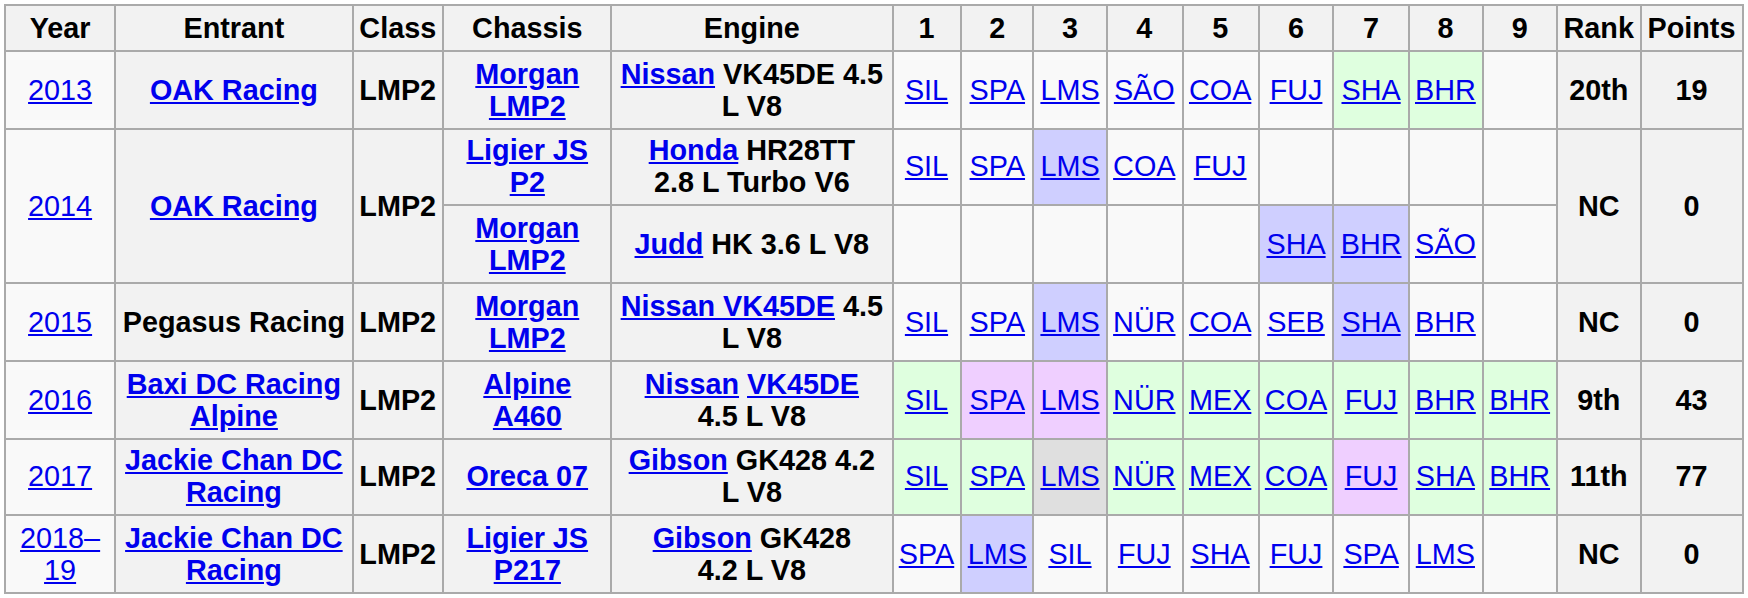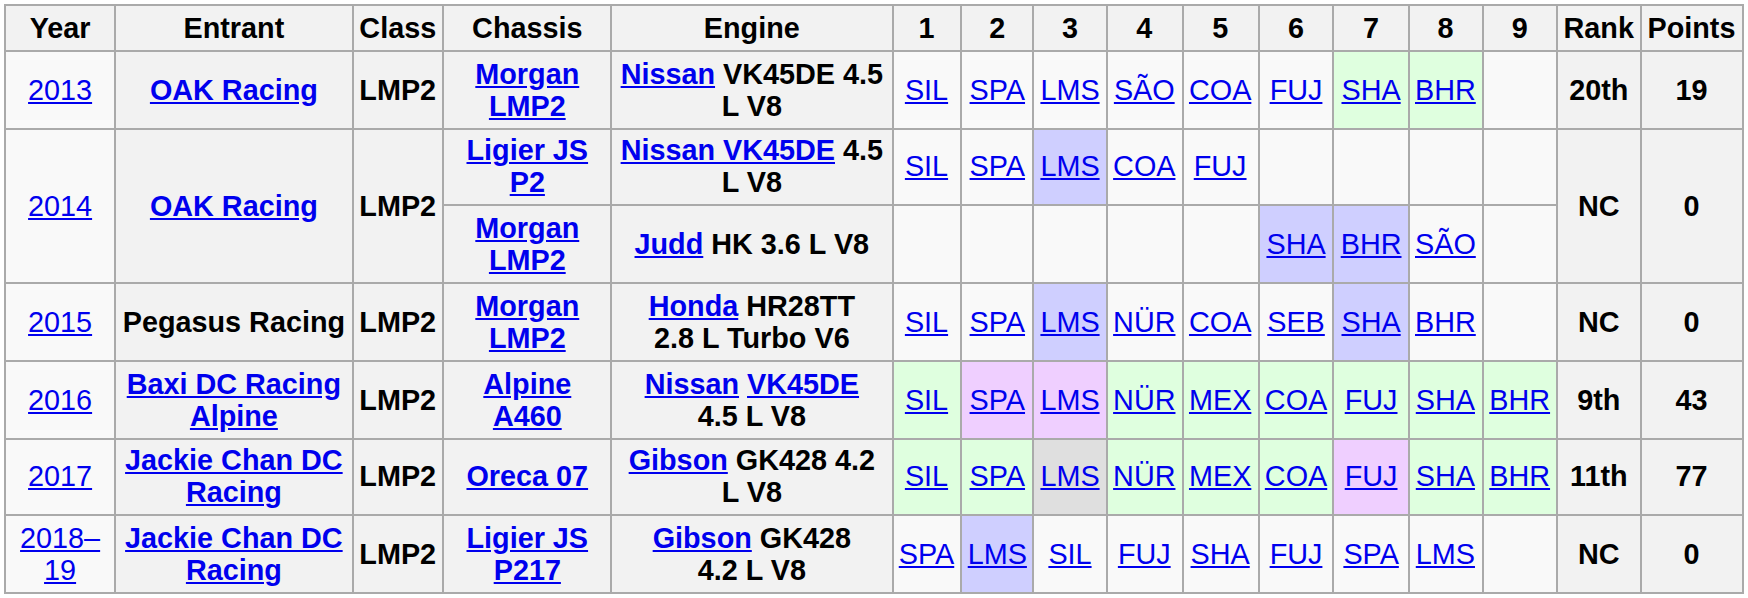2014 / Ligier JS P2 | Engine: Honda HR28TT 2.8 L Turbo V6 -> Nissan VK45DE 4.5 L V8
2015 | Engine: Nissan VK45DE 4.5 L V8 -> Honda HR28TT 2.8 L Turbo V6
2016 | 8: BHR -> SHA
